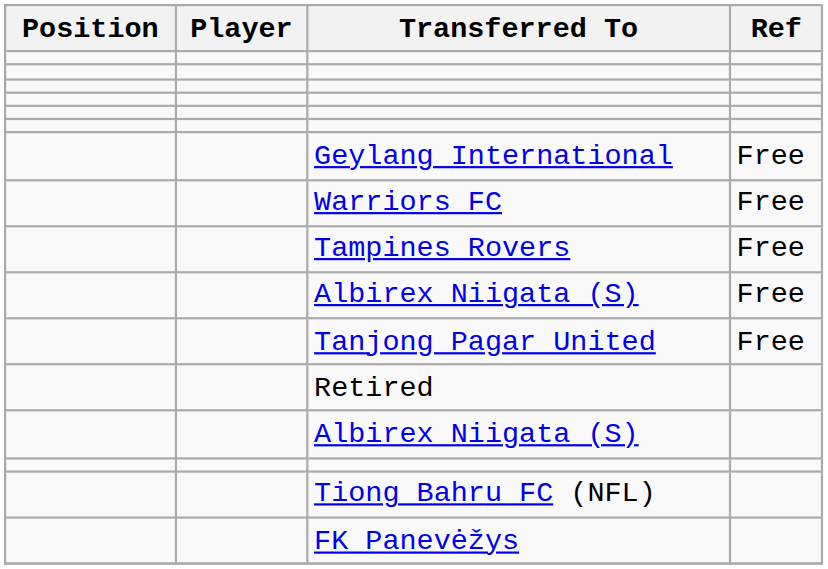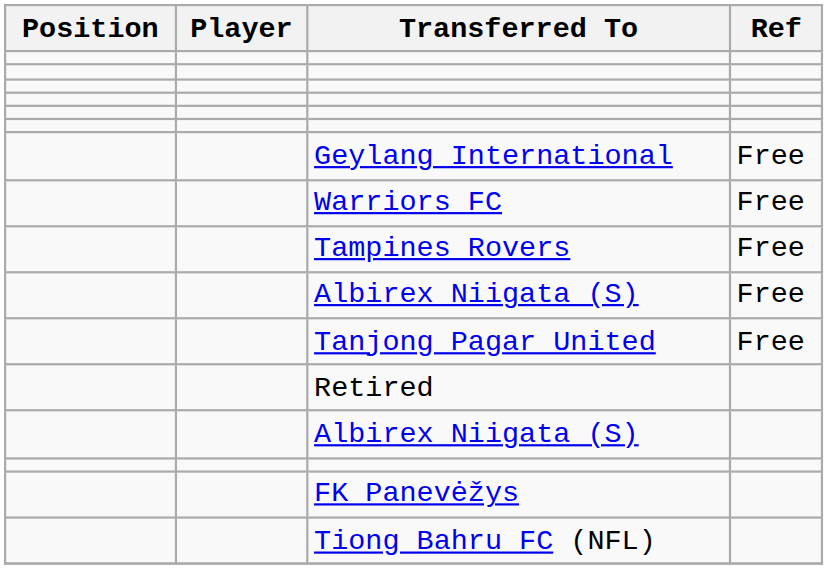rows swapped: FK Panevėžys <-> Tiong Bahru FC (NFL)
